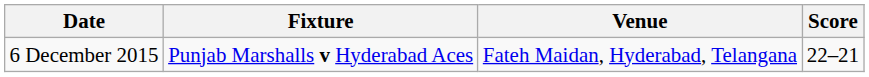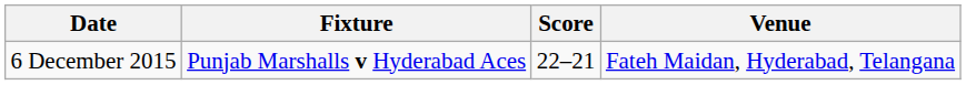columns swapped: Score <-> Venue
